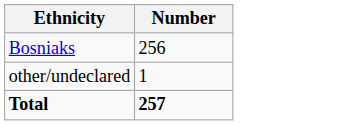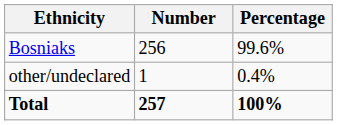+ column: Percentage | 99.6% | 0.4% | 100%
